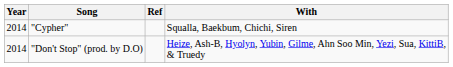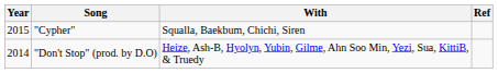columns swapped: With <-> Ref
"Cypher" | Year: 2014 -> 2015
